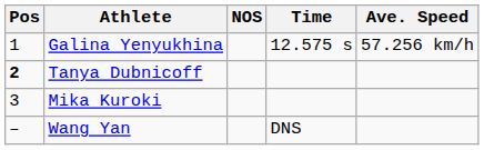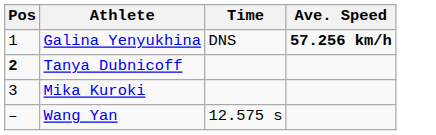- column: NOS
Galina Yenyukhina | Time: 12.575 s -> DNS
Galina Yenyukhina | Ave. Speed: normal -> bold
Wang Yan | Time: DNS -> 12.575 s
